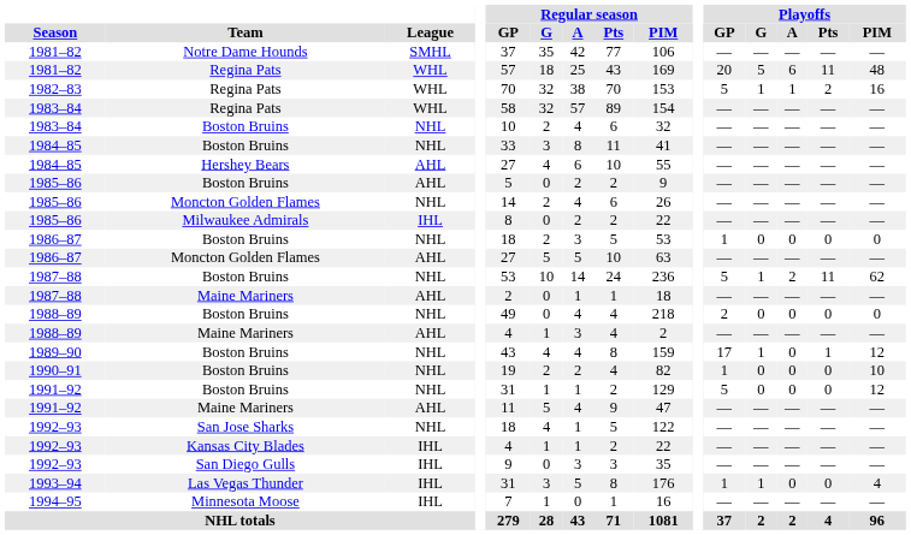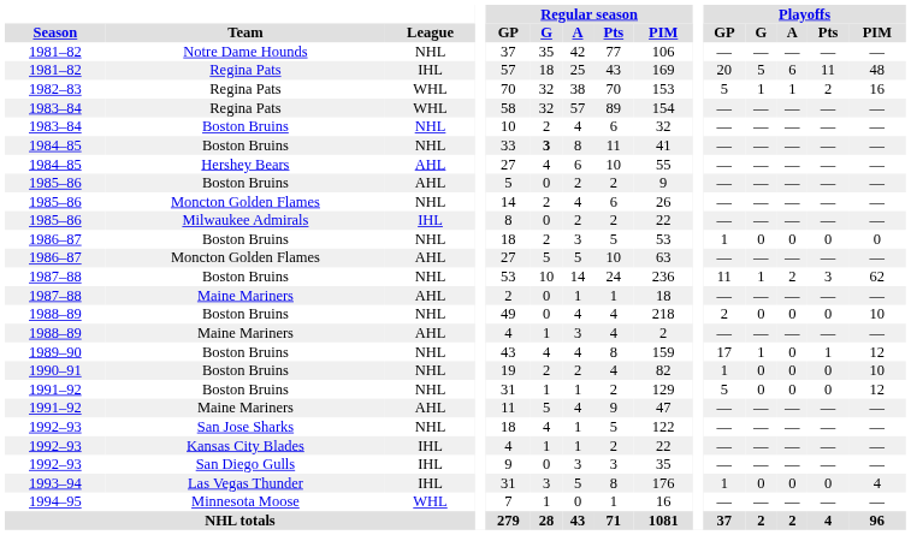1981–82 / Notre Dame Hounds | League: SMHL -> NHL
1981–82 / Regina Pats | League: WHL -> IHL
1984–85 / Boston Bruins | Regular season / G: normal -> bold
1987–88 / Boston Bruins | Playoffs / GP: 5 -> 11
1987–88 / Boston Bruins | Playoffs / Pts: 11 -> 3
1988–89 / Boston Bruins | Playoffs / PIM: 0 -> 10
1993–94 | Playoffs / G: 1 -> 0
1994–95 | League: IHL -> WHL
